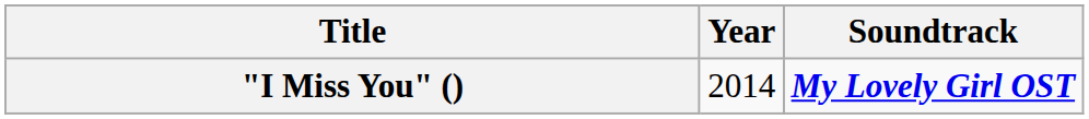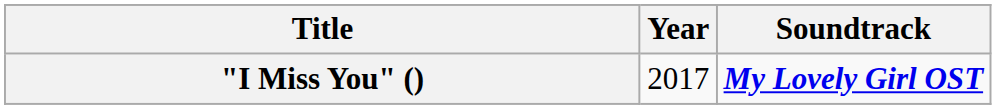"I Miss You" () | Year: 2014 -> 2017
